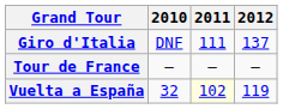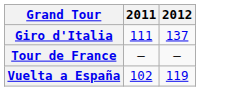- column: 2010 | DNF | — | 32
Vuelta a España | 2011: lightyellow background -> no background
